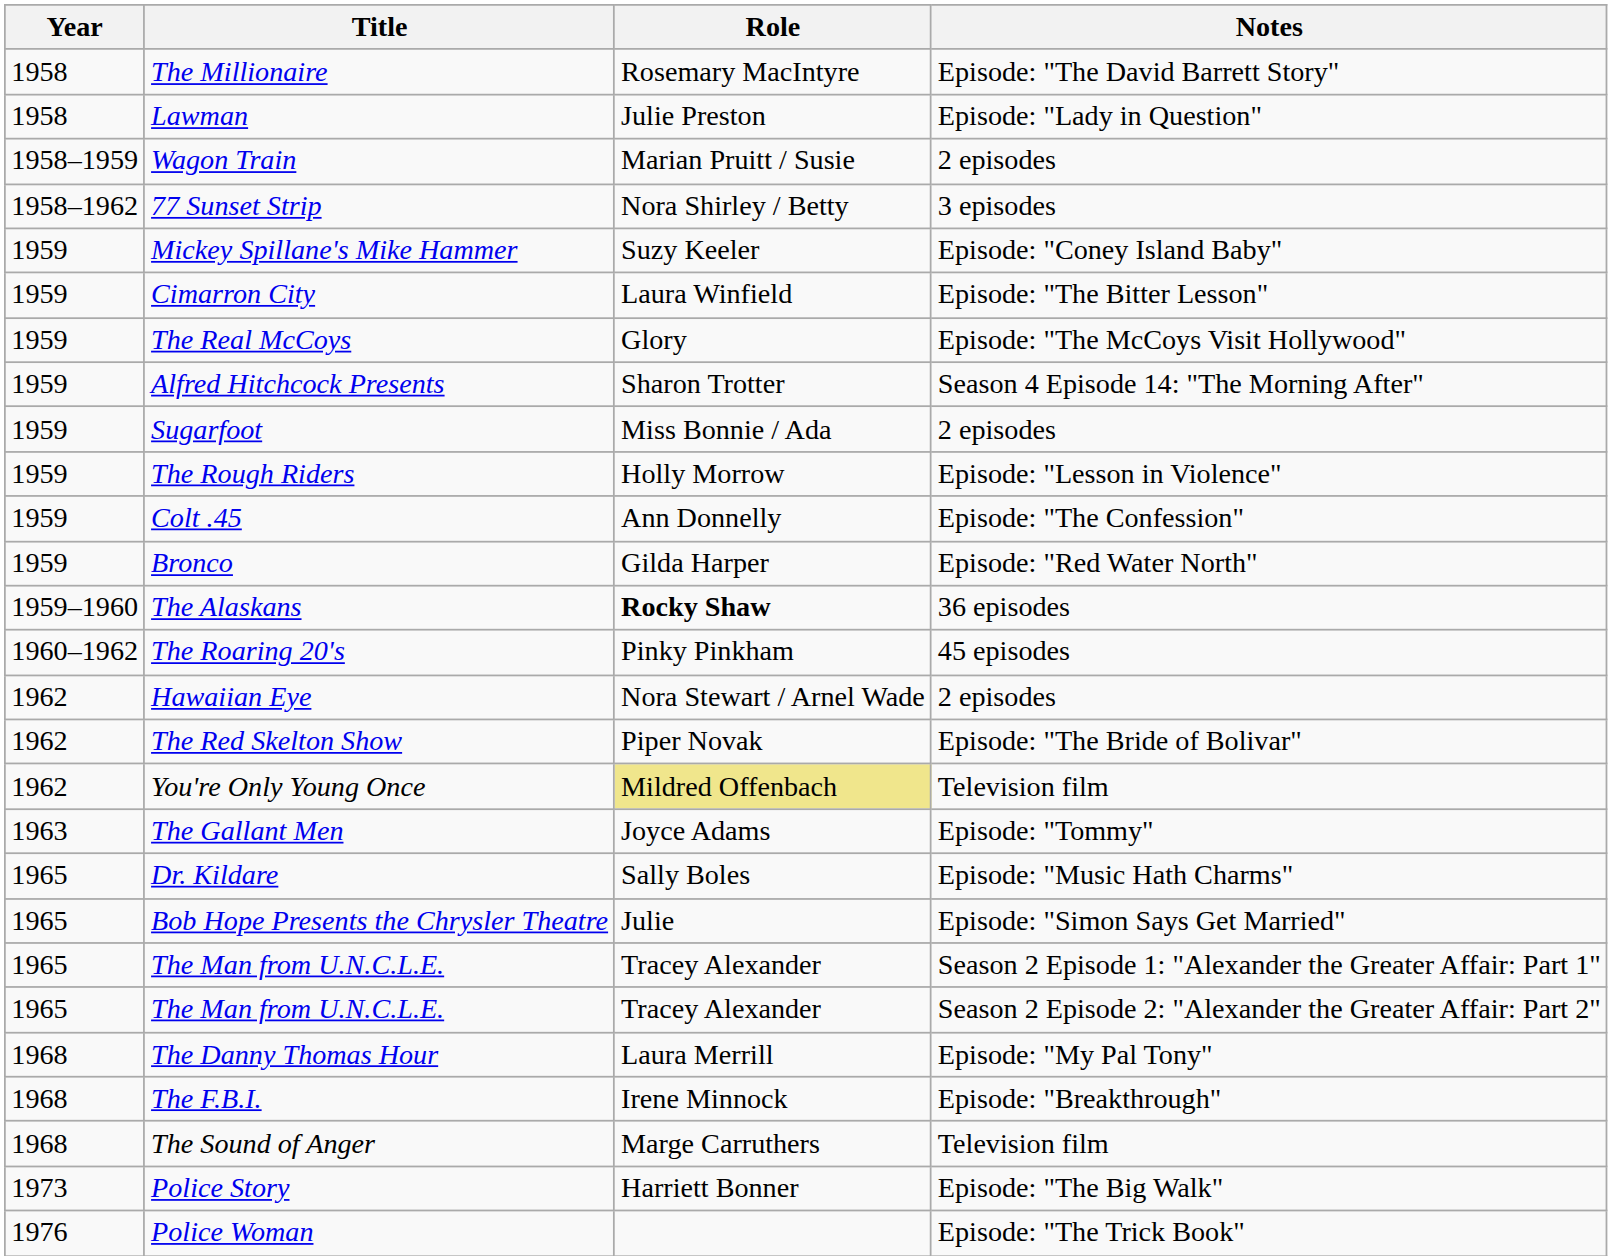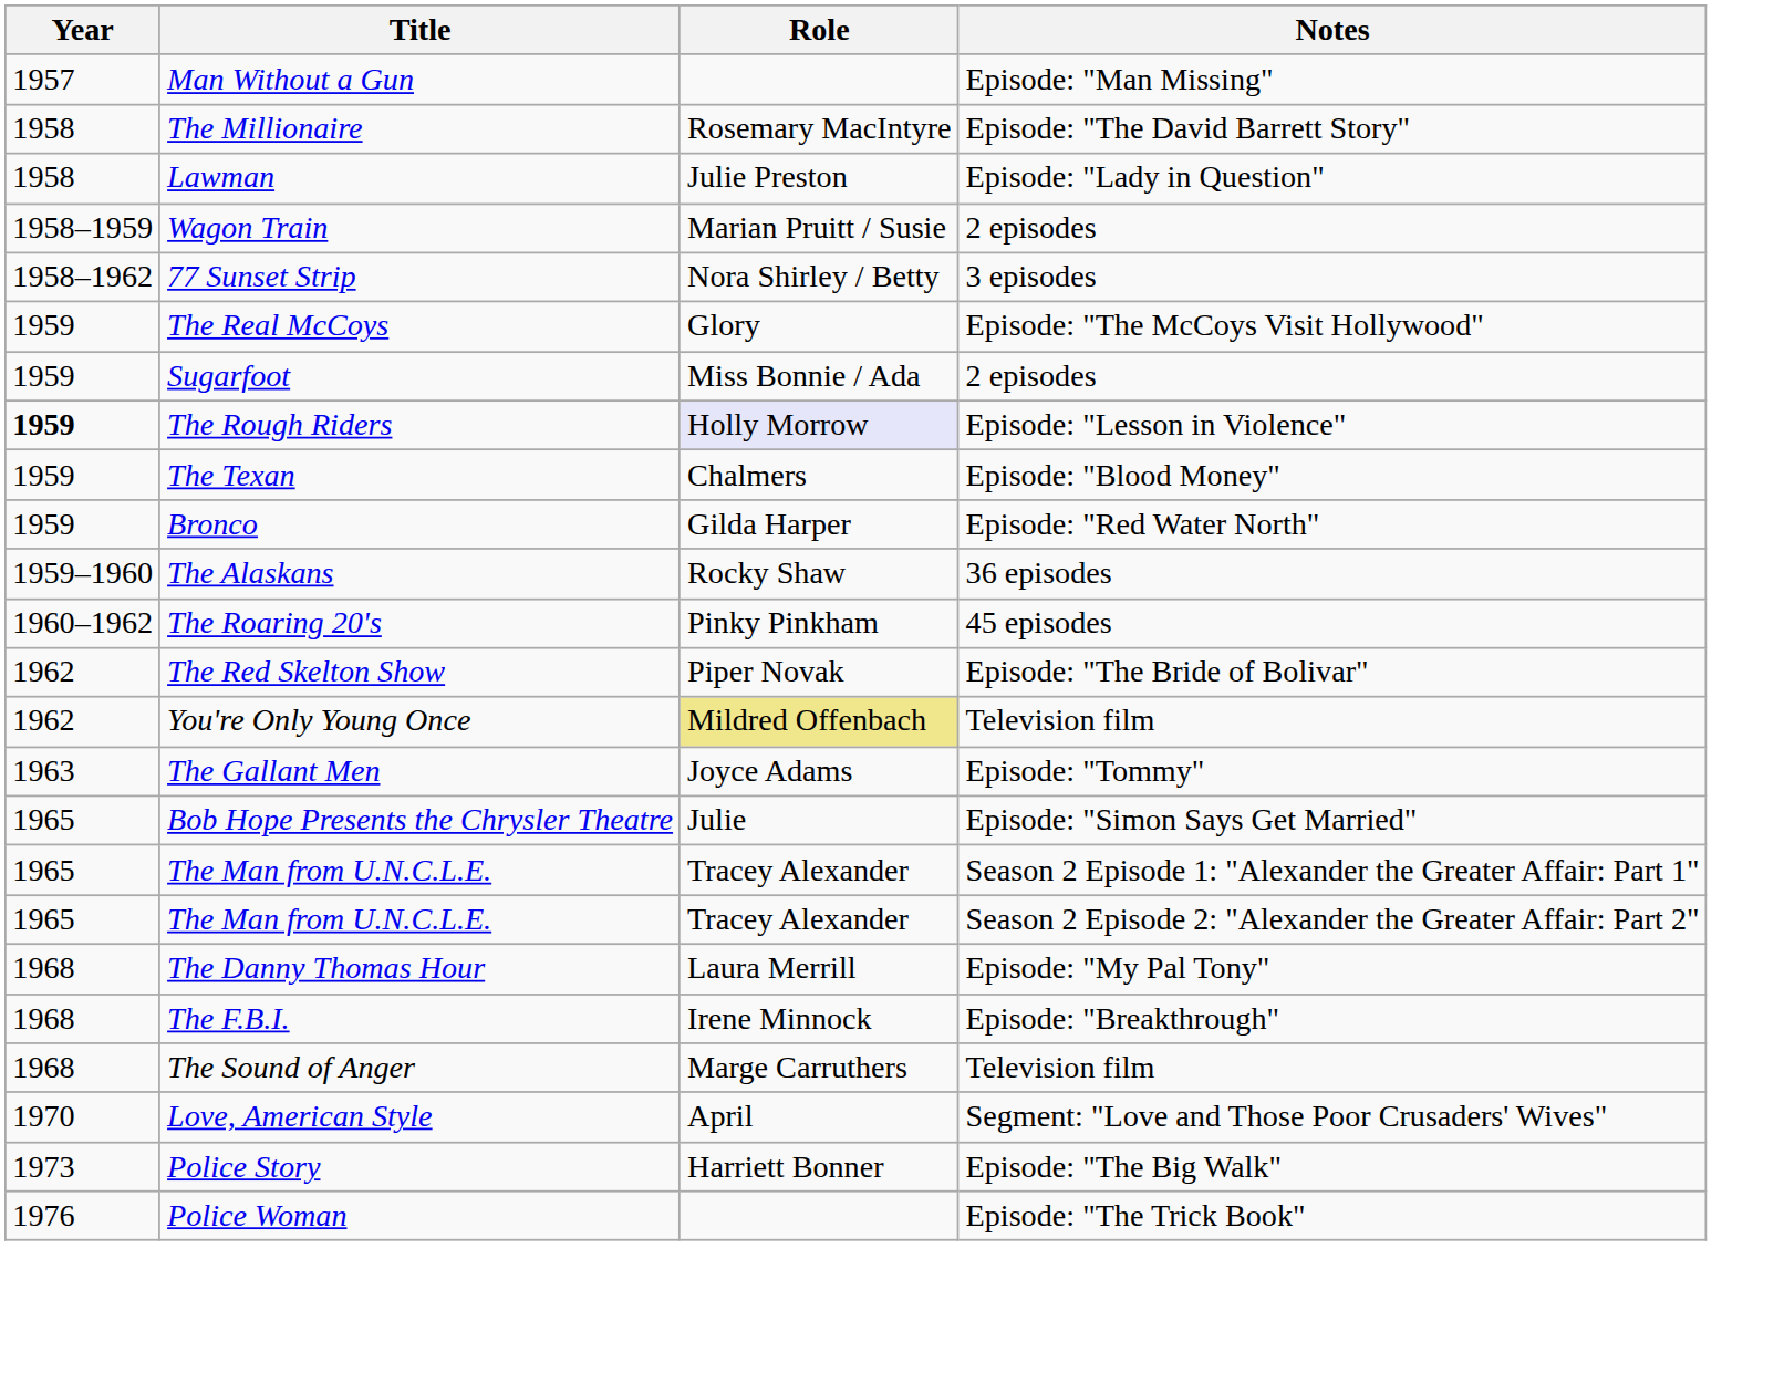+ row: 1957 | Man Without a Gun | Episode: "Man Missing"
- row: 1959 | Mickey Spillane's Mike Hammer | Suzy Keeler | Episode: "Coney Island Baby"
- row: 1959 | Cimarron City | Laura Winfield | Episode: "The Bitter Lesson"
- row: 1959 | Alfred Hitchcock Presents | Sharon Trotter | Season 4 Episode 14: "The Morning After"
The Rough Riders | Year: normal -> bold
The Rough Riders | Role: no background -> lavender background
+ row: 1959 | The Texan | Chalmers | Episode: "Blood Money"
- row: 1959 | Colt .45 | Ann Donnelly | Episode: "The Confession"
The Alaskans | Role: bold -> normal
- row: 1962 | Hawaiian Eye | Nora Stewart / Arnel Wade | 2 episodes
- row: 1965 | Dr. Kildare | Sally Boles | Episode: "Music Hath Charms"
+ row: 1970 | Love, American Style | April | Segment: "Love and Those Poor Crusaders' Wives"
